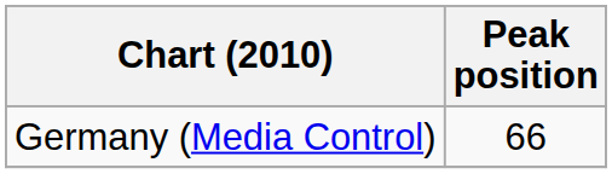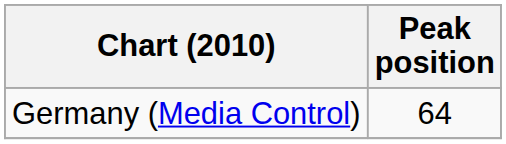Germany (Media Control) | Peak position: 66 -> 64
